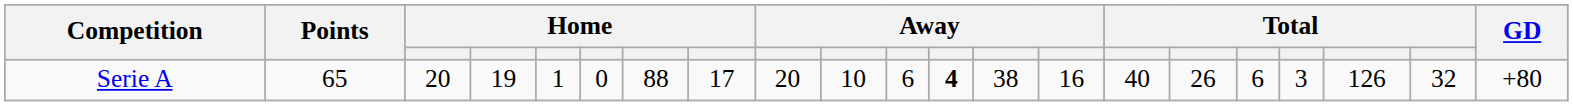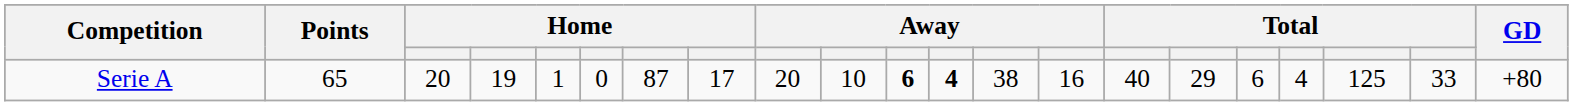Serie A | column 7: 88 -> 87
Serie A | column 11: normal -> bold
Serie A | column 16: 26 -> 29
Serie A | column 18: 3 -> 4
Serie A | column 19: 126 -> 125
Serie A | column 20: 32 -> 33
